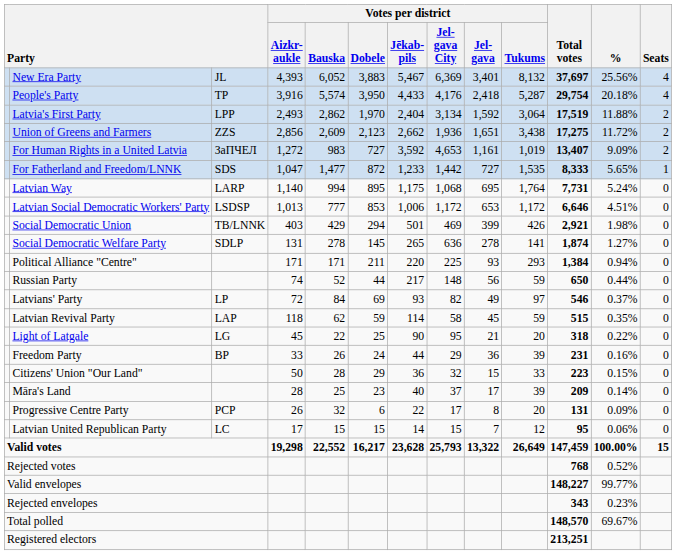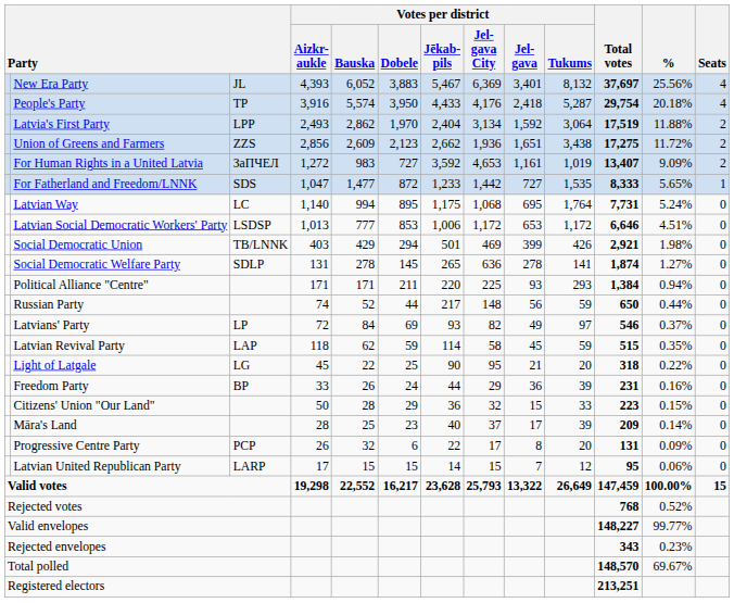Latvian Way | column 3: LARP -> LC
Latvian United Republican Party | column 3: LC -> LARP
